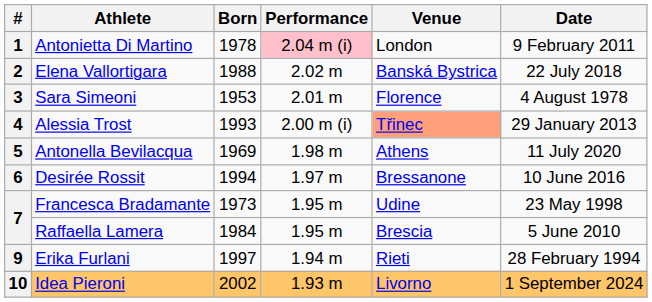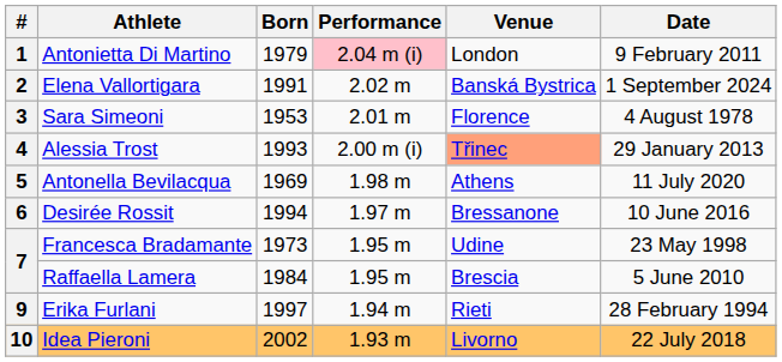1 | Born: 1978 -> 1979
2 | Born: 1988 -> 1991
2 | Date: 22 July 2018 -> 1 September 2024
10 | Date: 1 September 2024 -> 22 July 2018
